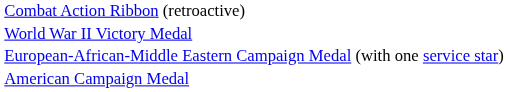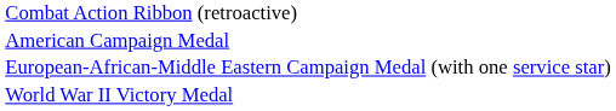rows swapped: American Campaign Medal <-> World War II Victory Medal
